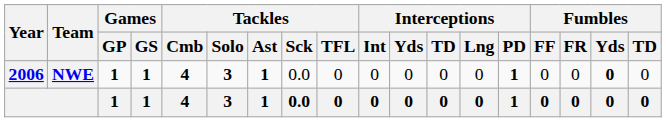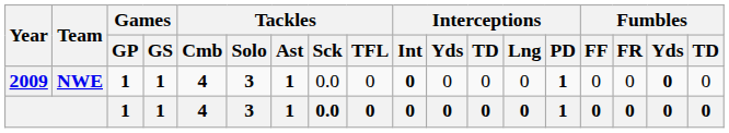NWE | Year: 2006 -> 2009
NWE | Interceptions / Int: normal -> bold
